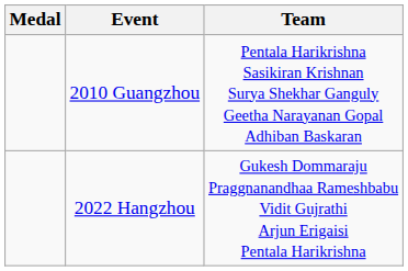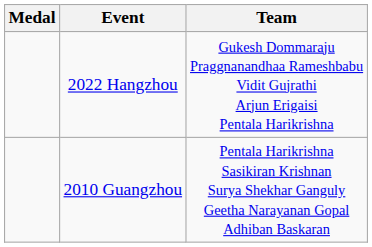rows swapped: 2010 Guangzhou <-> 2022 Hangzhou
